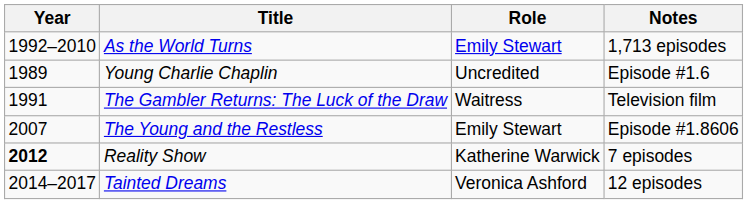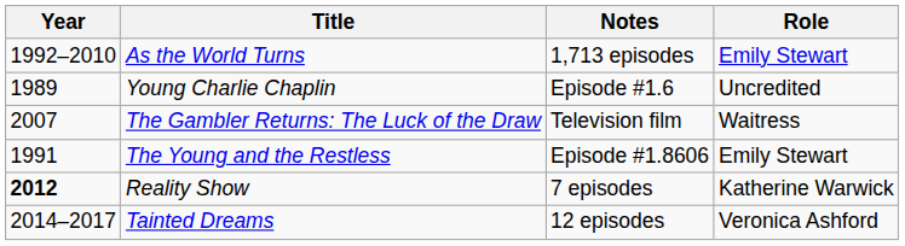columns swapped: Role <-> Notes
The Gambler Returns: The Luck of the Draw | Year: 1991 -> 2007
The Young and the Restless | Year: 2007 -> 1991
